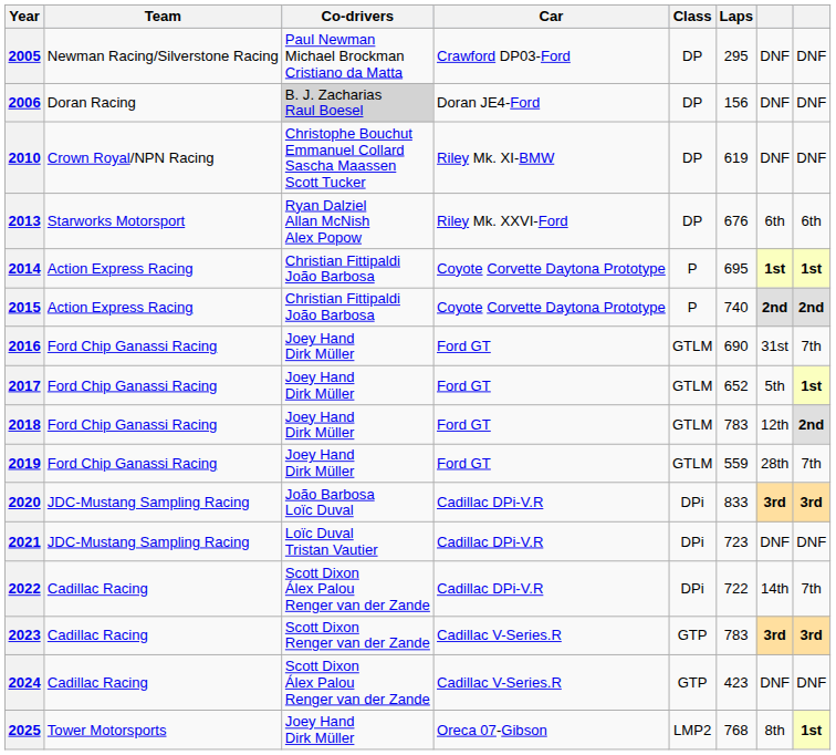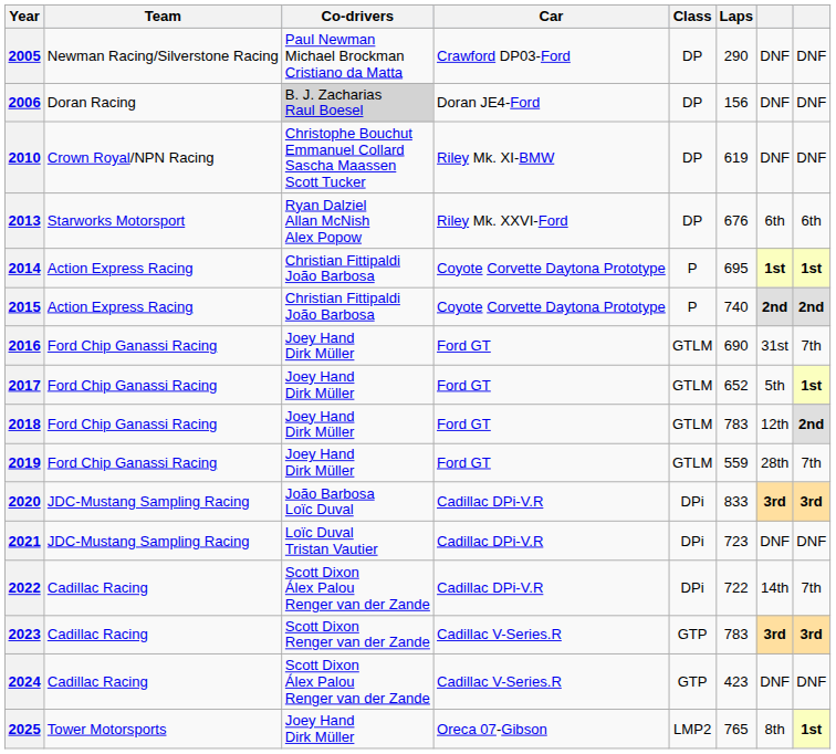2005 | Laps: 295 -> 290
2025 | Laps: 768 -> 765
